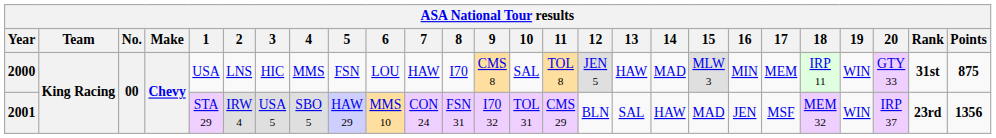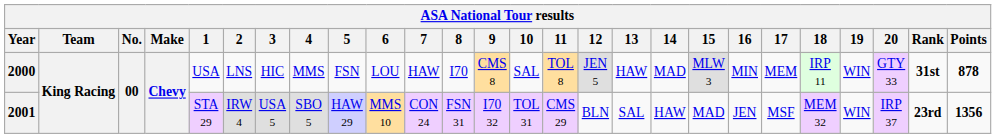2000 | Points: 875 -> 878
